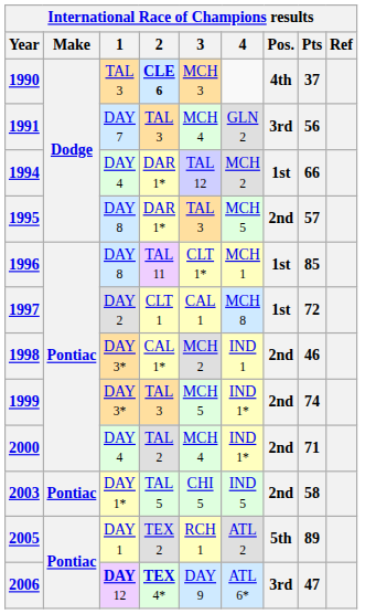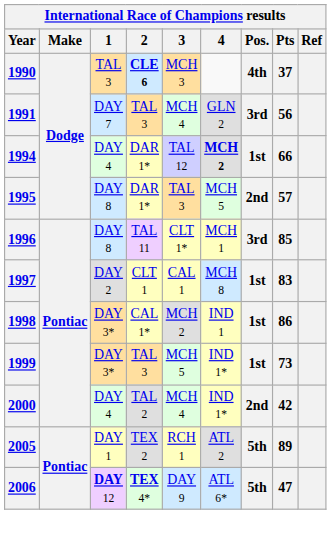1994 | 4: normal -> bold
1996 | Pos.: 1st -> 3rd
1997 | Pts: 72 -> 83
1998 | Pos.: 2nd -> 1st
1998 | Pts: 46 -> 86
1999 | Pos.: 2nd -> 1st
1999 | Pts: 74 -> 73
2000 | Pts: 71 -> 42
- row: 2003 | Pontiac | DAY 1* | TAL 5 | CHI 5 | IND 5 | 2nd | 58
2006 | Pos.: 3rd -> 5th
